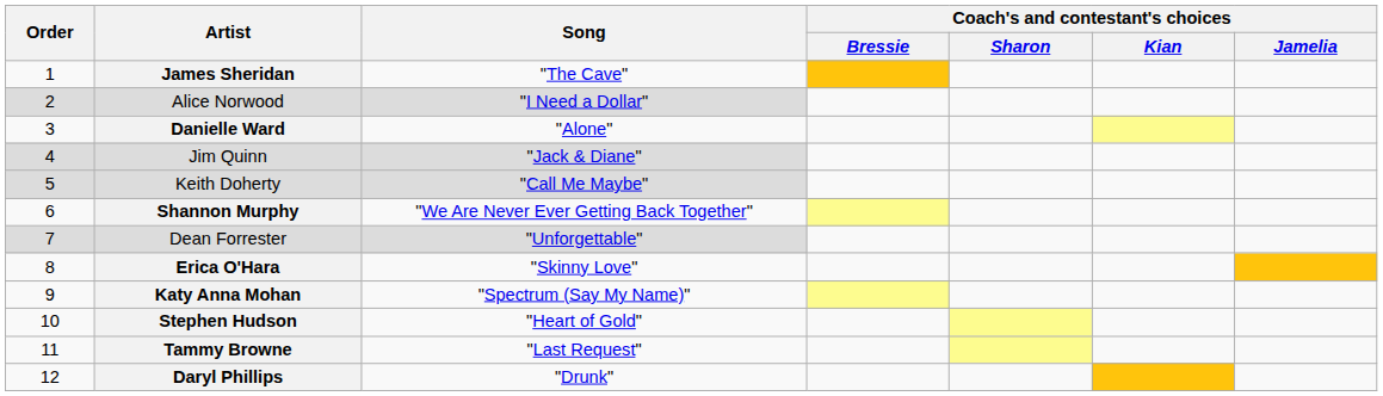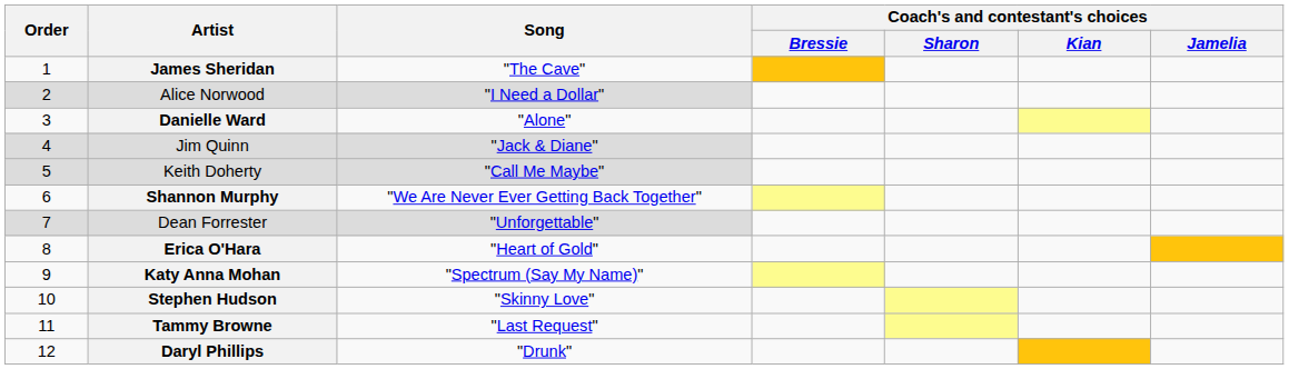Erica O'Hara | Song: "Skinny Love" -> "Heart of Gold"
Stephen Hudson | Song: "Heart of Gold" -> "Skinny Love"
